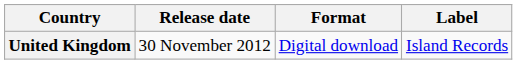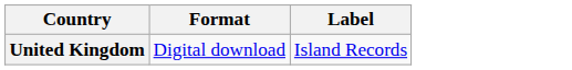- column: Release date | 30 November 2012
